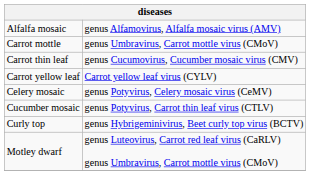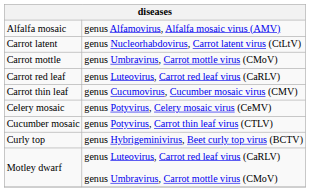+ row: Carrot latent | genus Nucleorhabdovirus, Carrot latent virus (CtLtV)
+ row: Carrot red leaf | genus Luteovirus, Carrot red leaf virus (CaRLV)
- row: Carrot yellow leaf | Carrot yellow leaf virus (CYLV)
